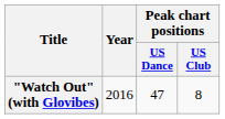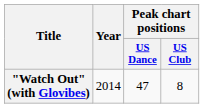"Watch Out" (with Glovibes) | Year: 2016 -> 2014
